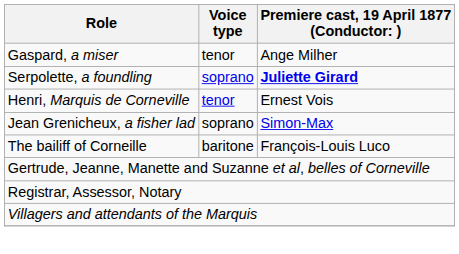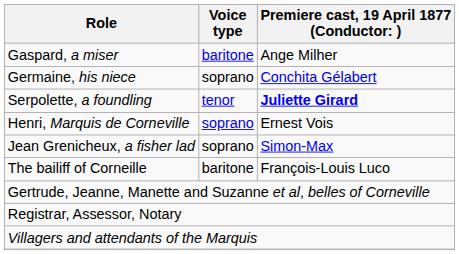Gaspard, a miser | Voice type: tenor -> baritone
+ row: Germaine, his niece | soprano | Conchita Gélabert
Serpolette, a foundling | Voice type: soprano -> tenor
Henri, Marquis de Corneville | Voice type: tenor -> soprano
